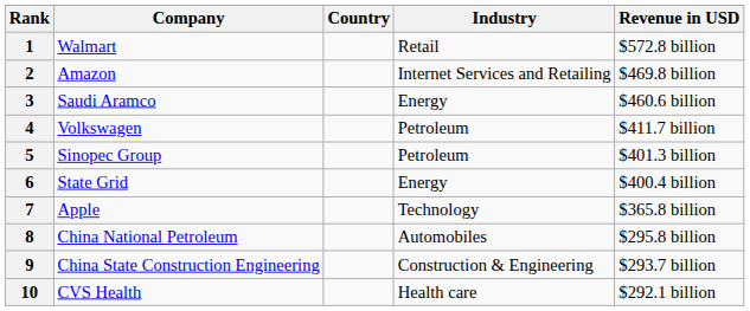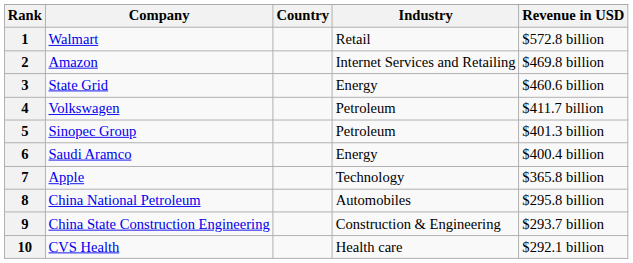3 | Company: Saudi Aramco -> State Grid
6 | Company: State Grid -> Saudi Aramco
